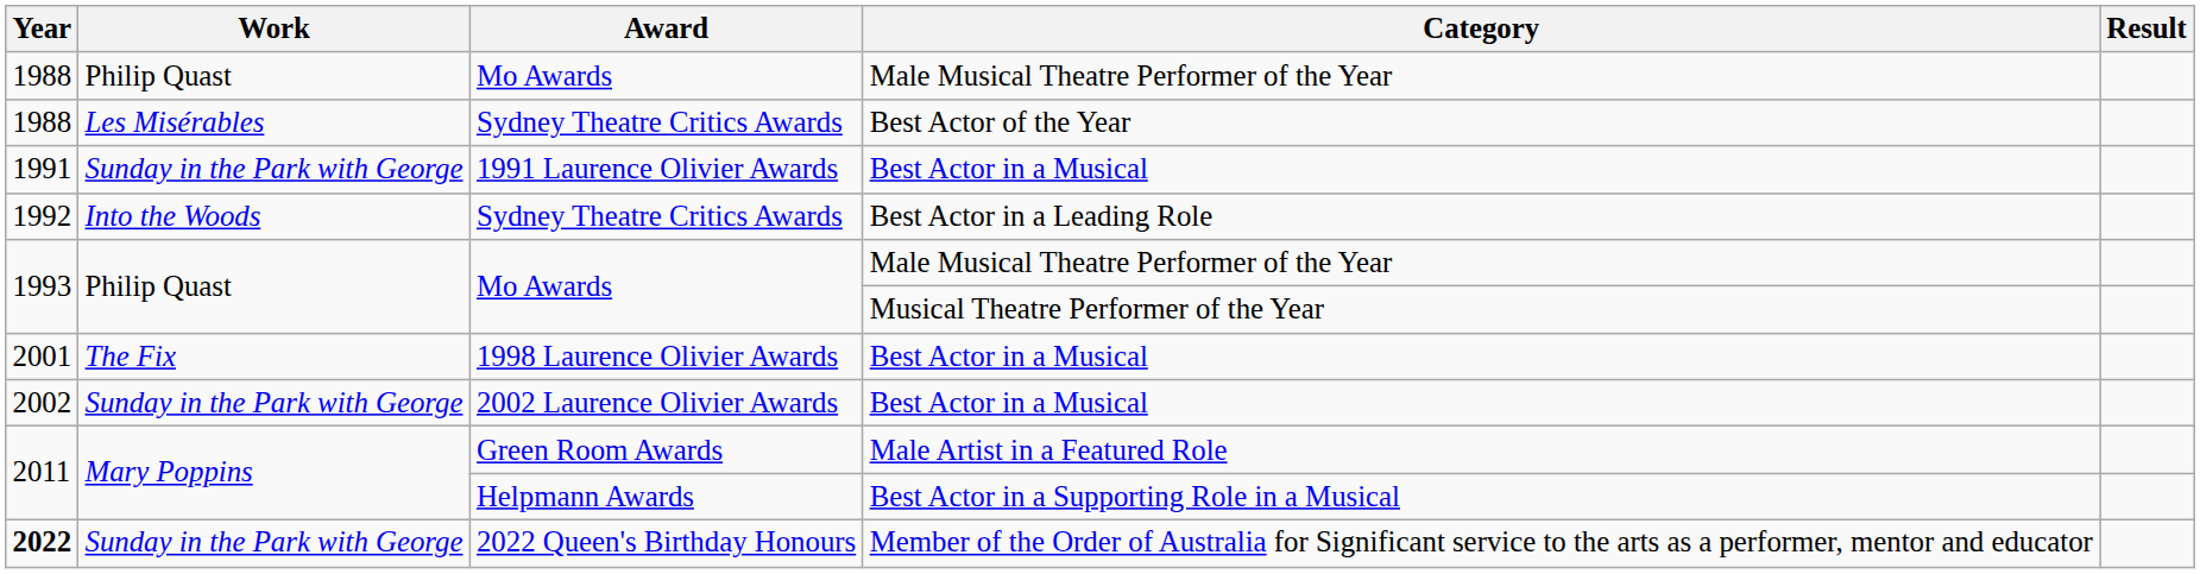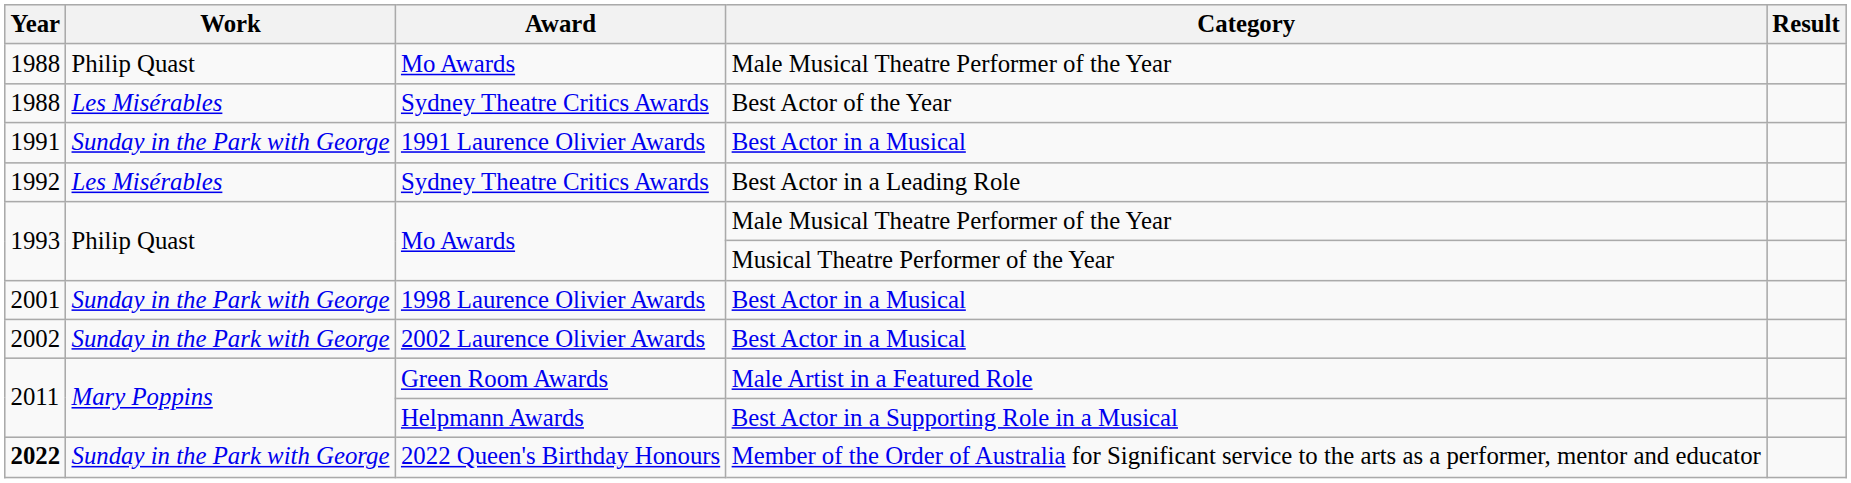Sydney Theatre Critics Awards / Best Actor in a Leading Role | Work: Into the Woods -> Les Misérables
1998 Laurence Olivier Awards | Work: The Fix -> Sunday in the Park with George
